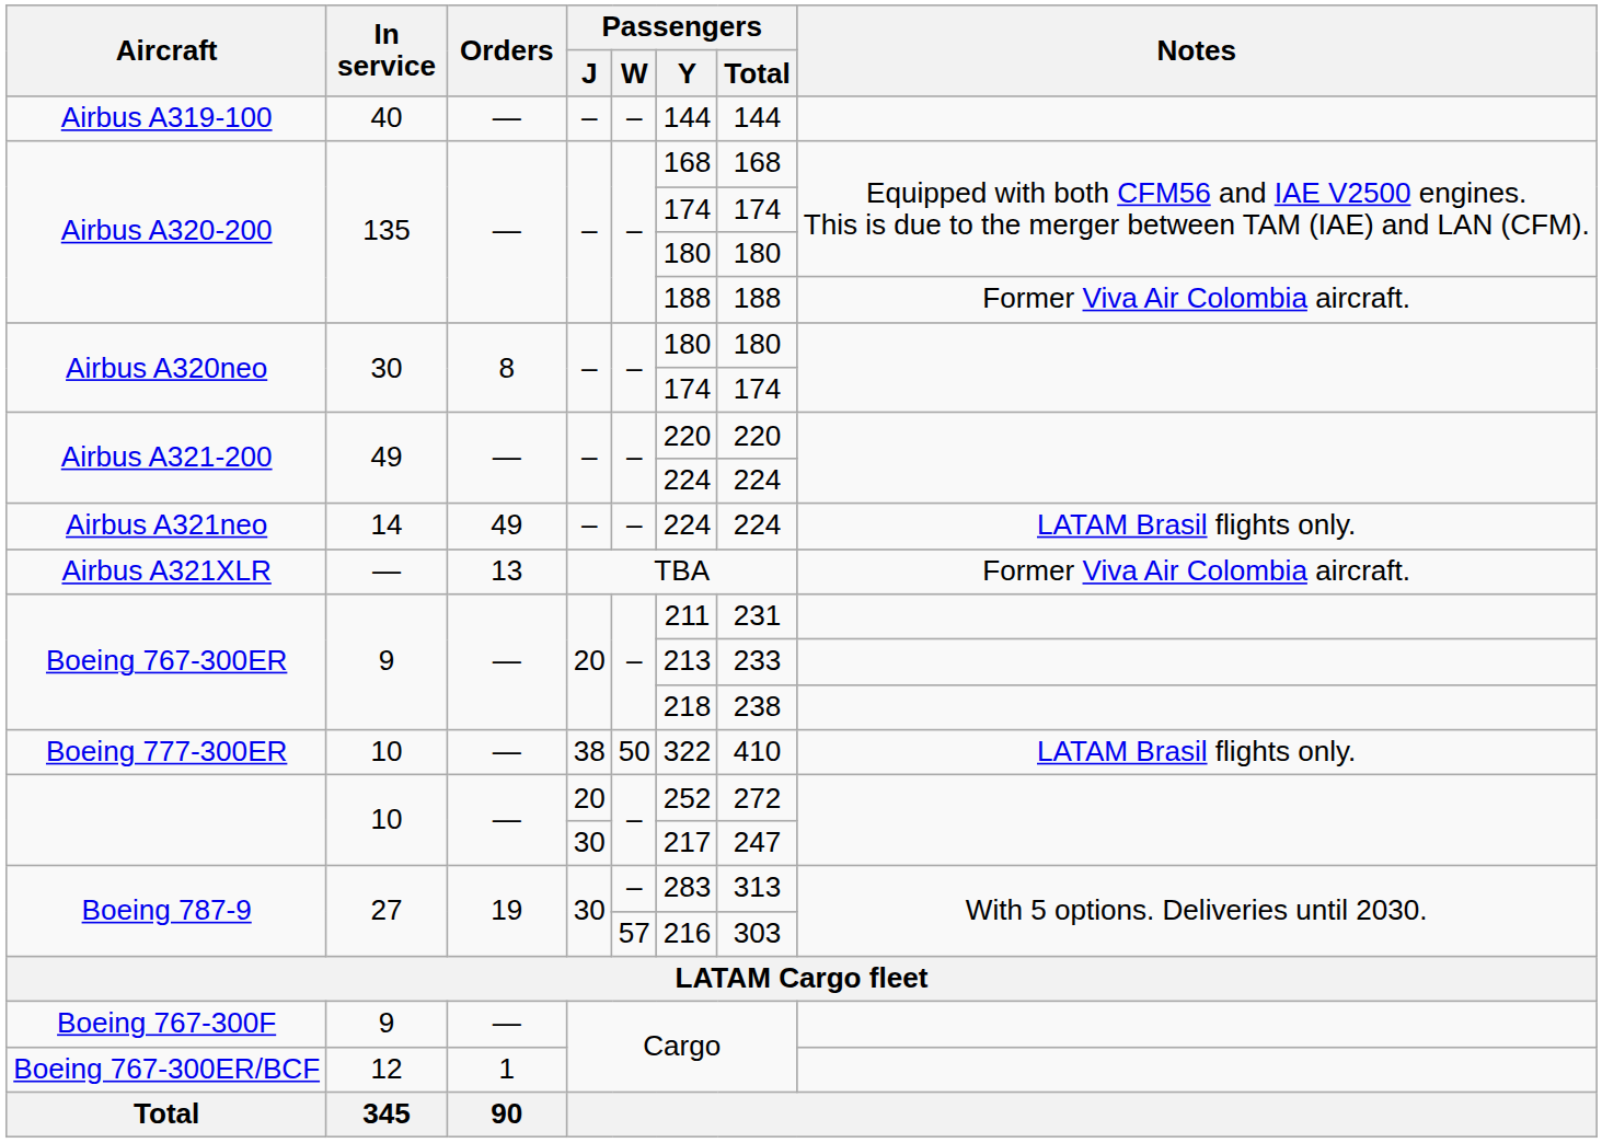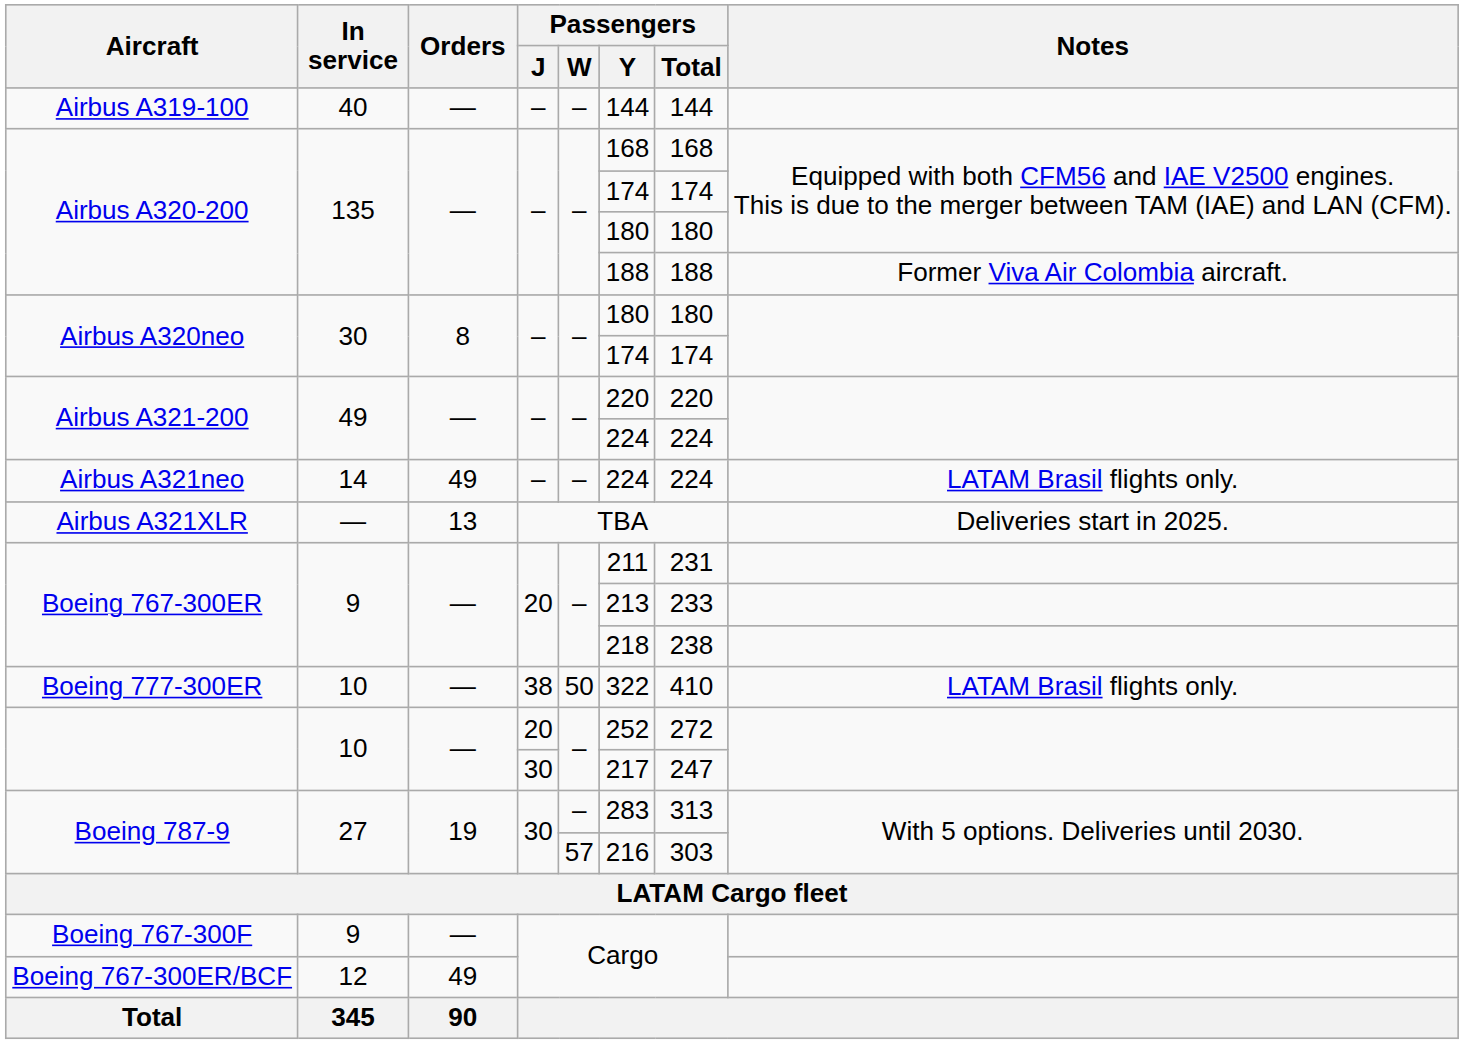Airbus A321XLR | Notes: Former Viva Air Colombia aircraft. -> Deliveries start in 2025.
Boeing 767-300ER/BCF | Orders: 1 -> 49
